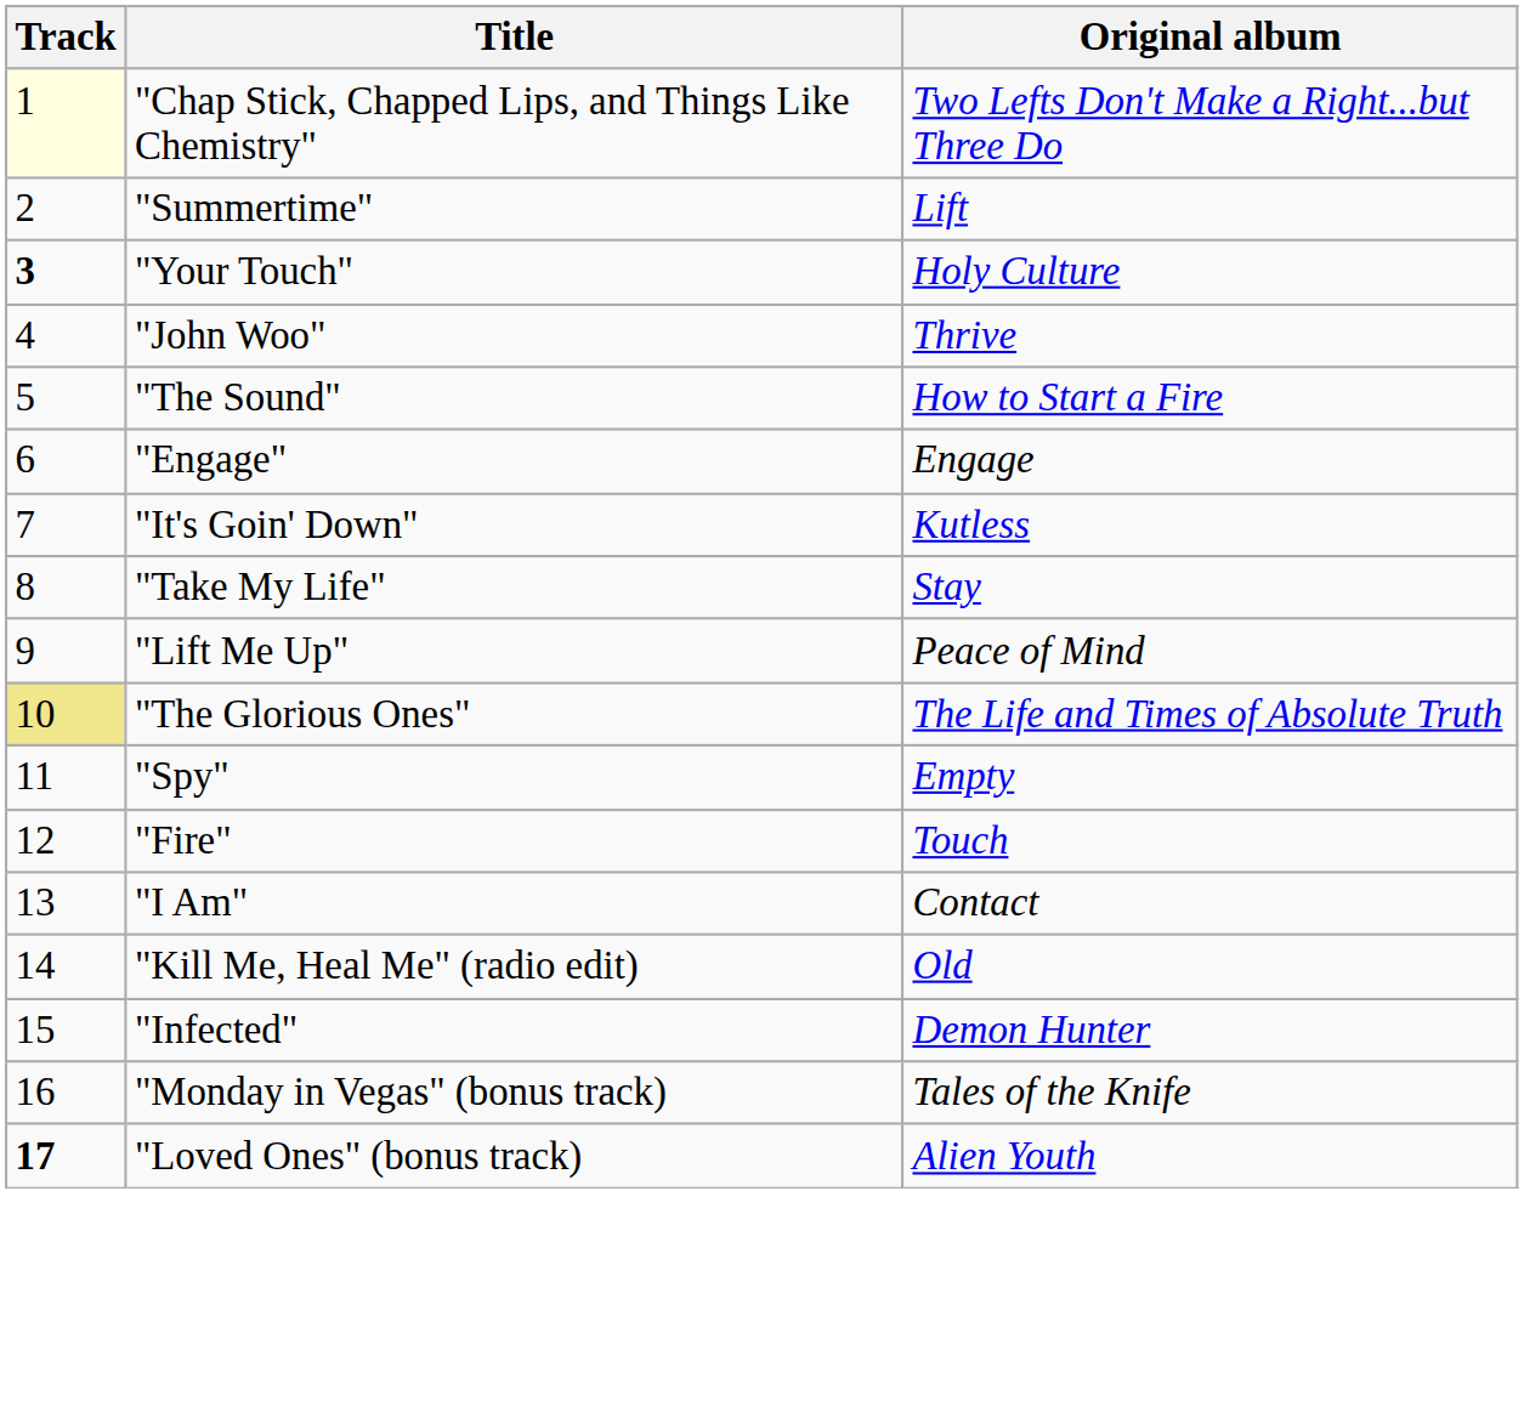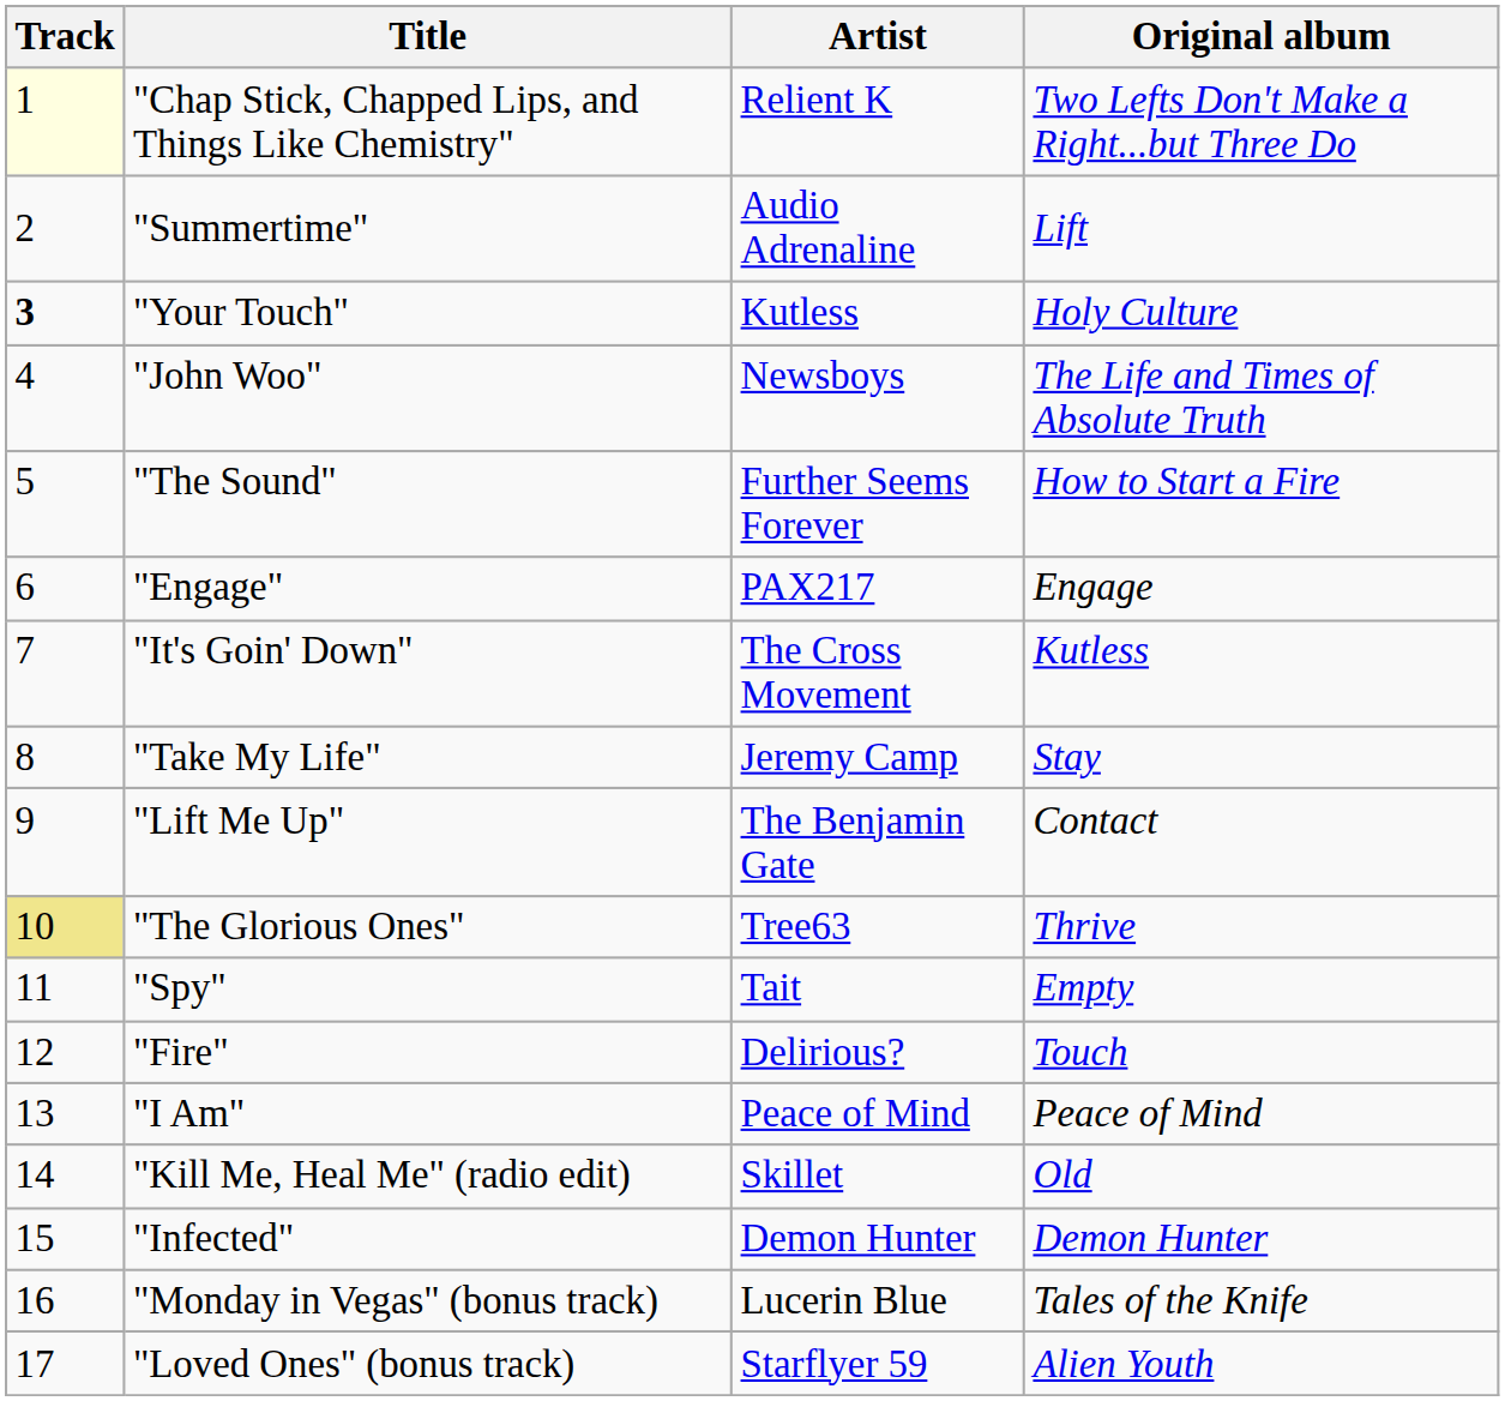+ column: Artist | Relient K | Audio Adrenaline | Kutless | Newsboys | Further Seems Forever | PAX217 | The Cross Movement | Jeremy Camp | The Benjamin Gate | Tree63 | Tait | Delirious? | Peace of Mind | Skillet | Demon Hunter | Lucerin Blue | Starflyer 59
"John Woo" | Original album: Thrive -> The Life and Times of Absolute Truth
"Lift Me Up" | Original album: Peace of Mind -> Contact
"The Glorious Ones" | Original album: The Life and Times of Absolute Truth -> Thrive
"I Am" | Original album: Contact -> Peace of Mind
"Loved Ones" (bonus track) | Track: bold -> normal
